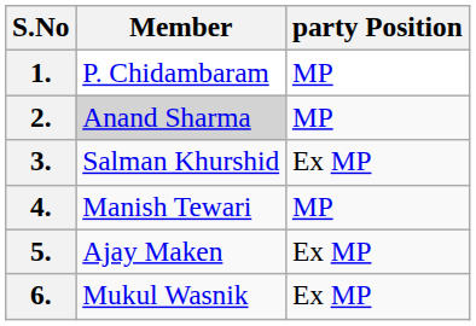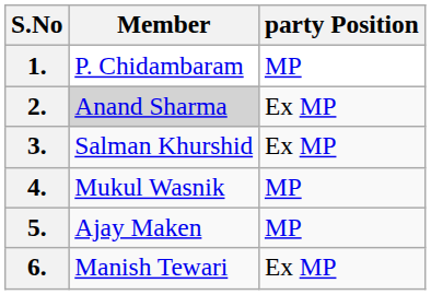2. | party Position: MP -> Ex MP
4. | Member: Manish Tewari -> Mukul Wasnik
5. | party Position: Ex MP -> MP
6. | Member: Mukul Wasnik -> Manish Tewari
